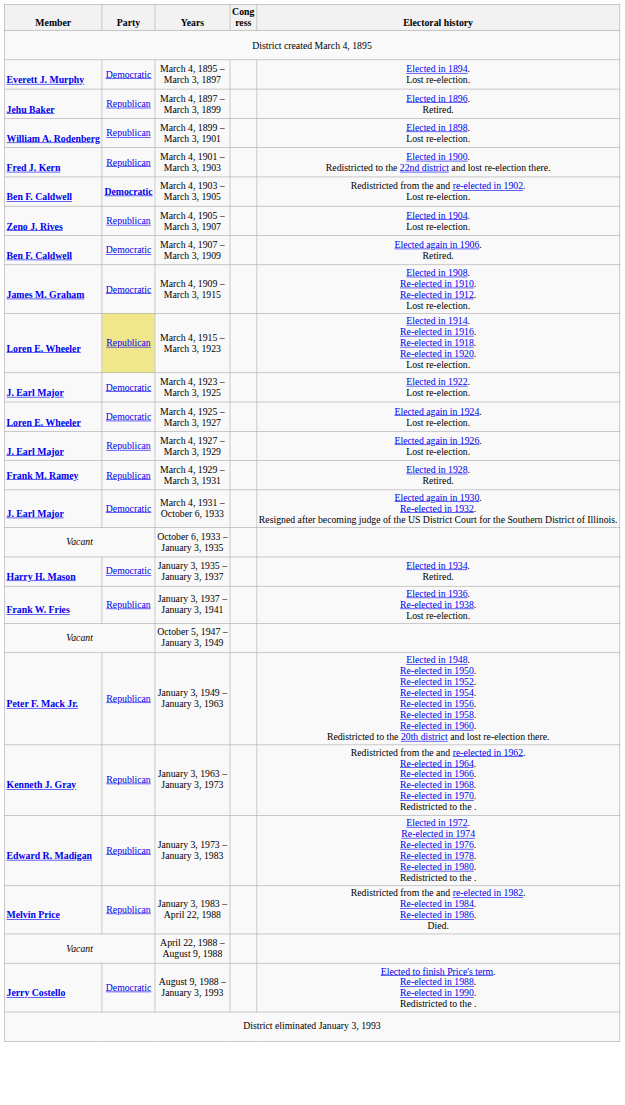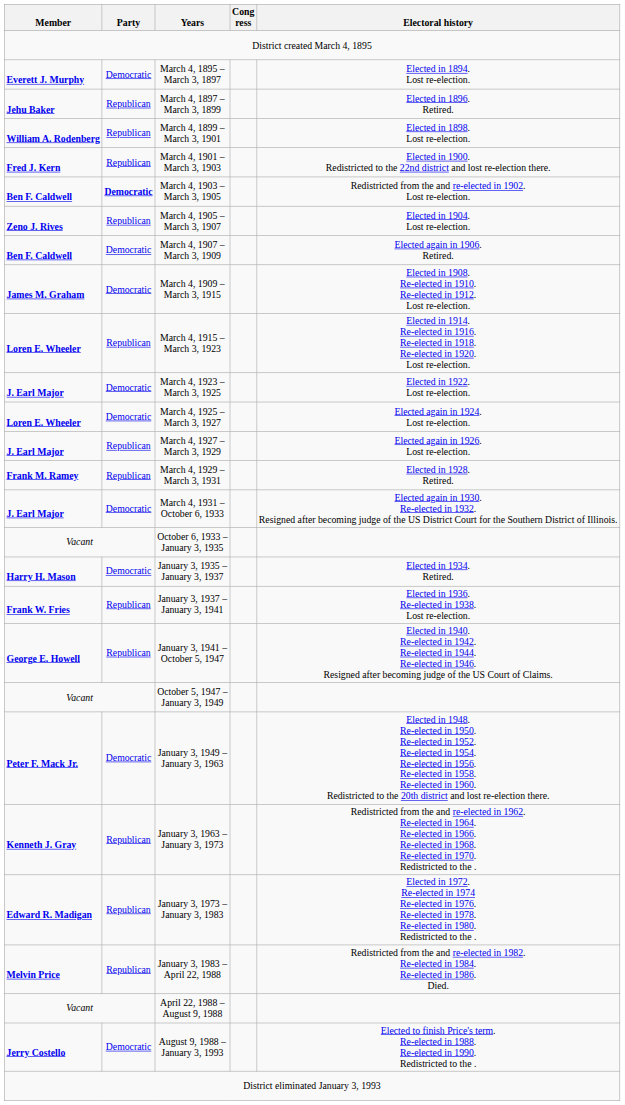March 4, 1915 – March 3, 1923 | Party: khaki background -> no background
+ row: George E. Howell | Republican | January 3, 1941 – October 5, 1947 | Elected in 1940. Re-elected in 1942. Re-elected in 1944. Re-elected in 1946. Resigned after becoming judge of the US Court of Claims.
January 3, 1949 – January 3, 1963 | Party: Republican -> Democratic
